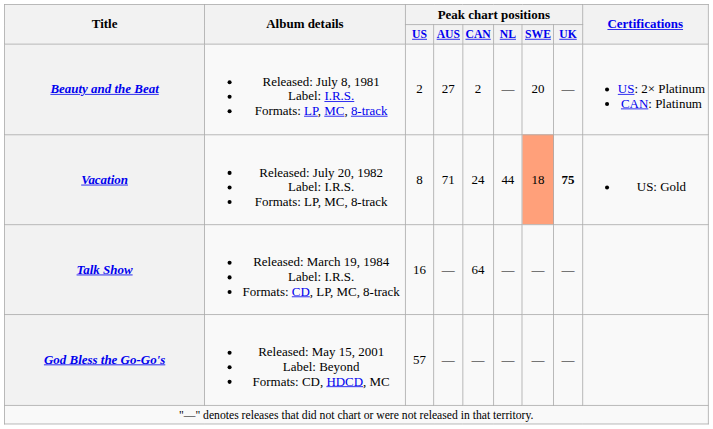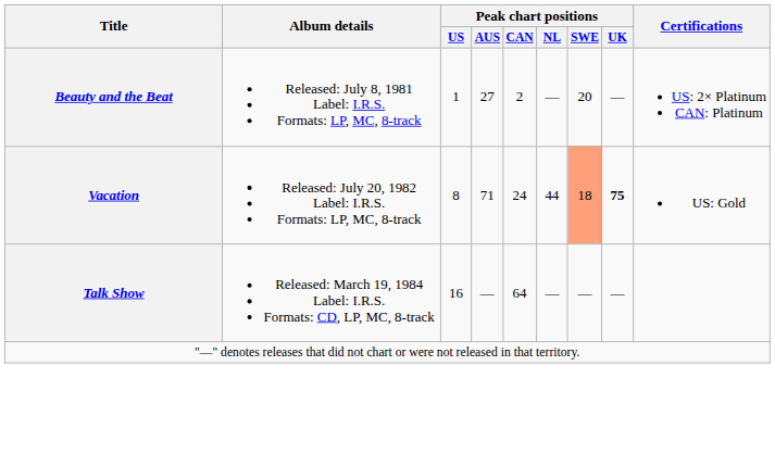Beauty and the Beat | Peak chart positions / US: 2 -> 1
- row: God Bless the Go-Go's | Released: May 15, 2001 Label: Beyond Formats: CD, HDCD, MC | 57 | — | — | — | — | —
